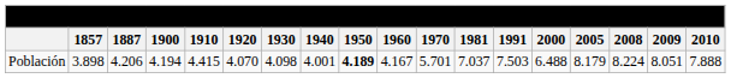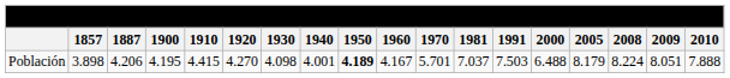Población | 1900: 4.194 -> 4.195
Población | 1920: 4.070 -> 4.270
